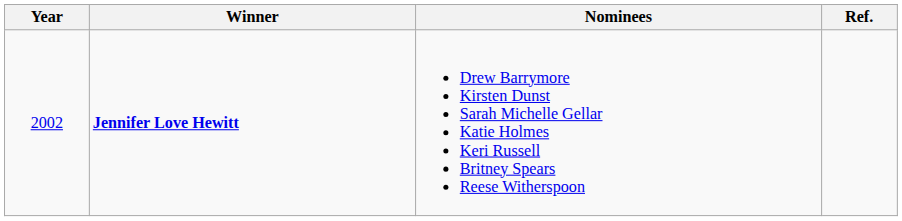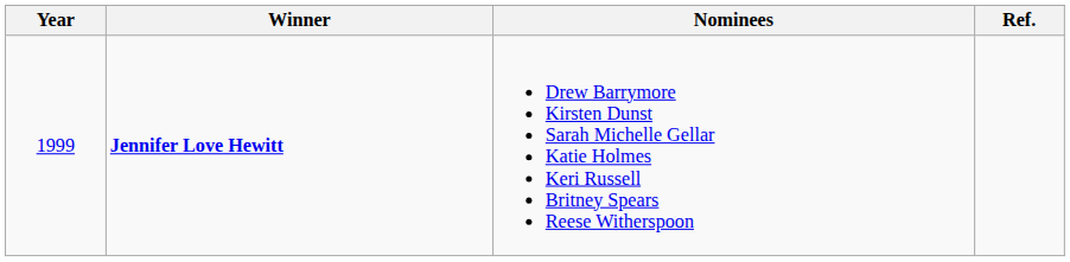Jennifer Love Hewitt | Year: 2002 -> 1999
